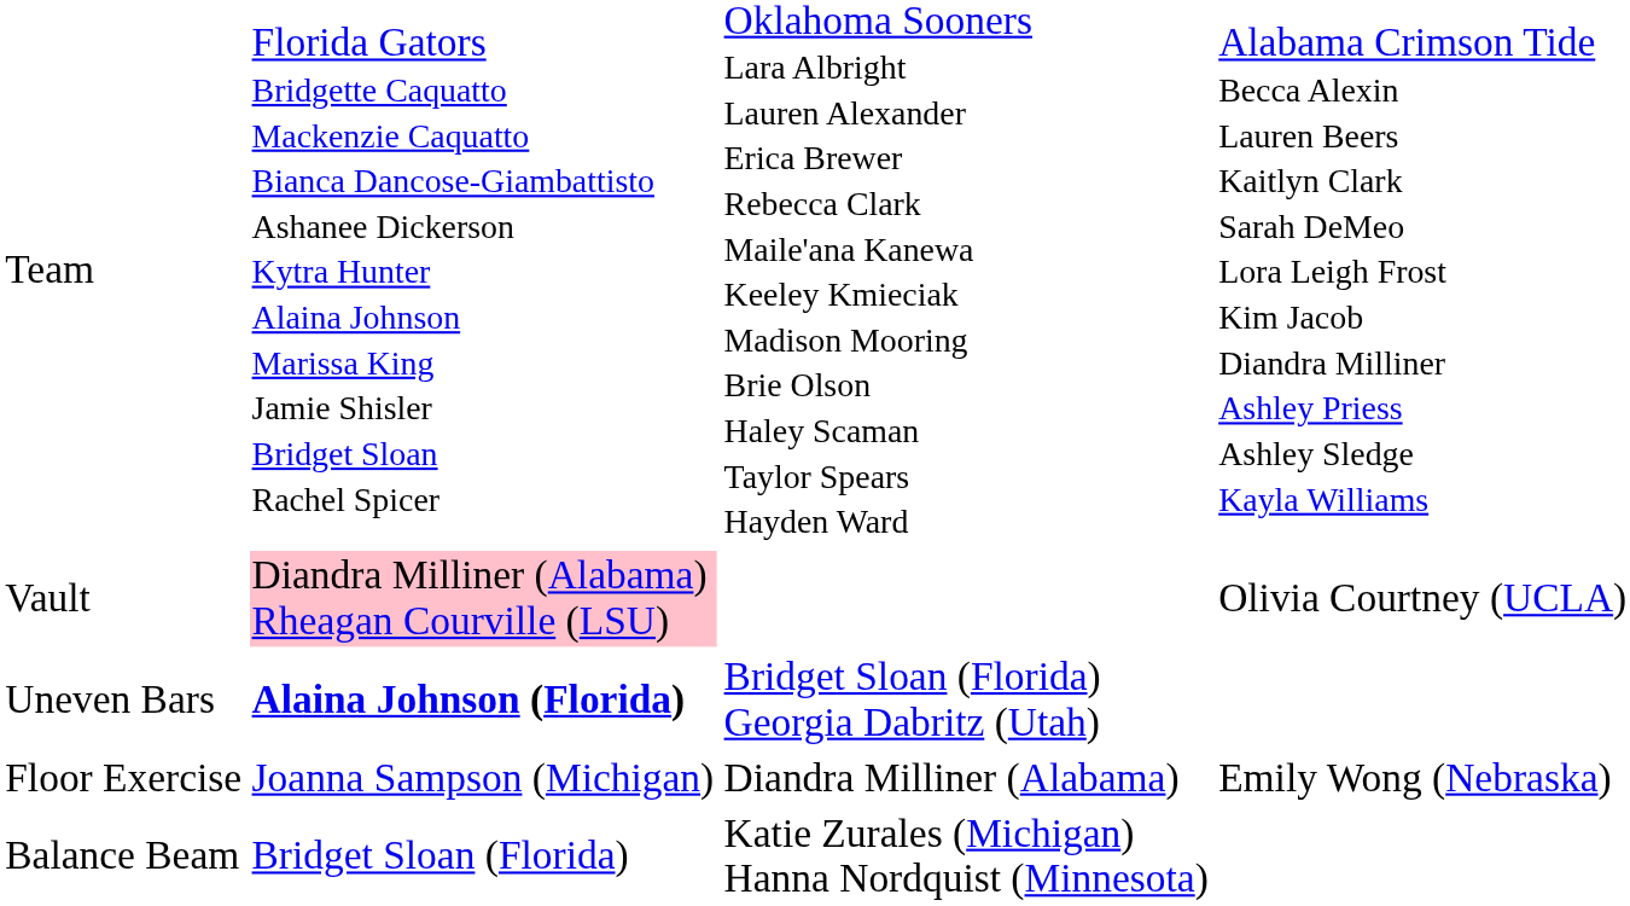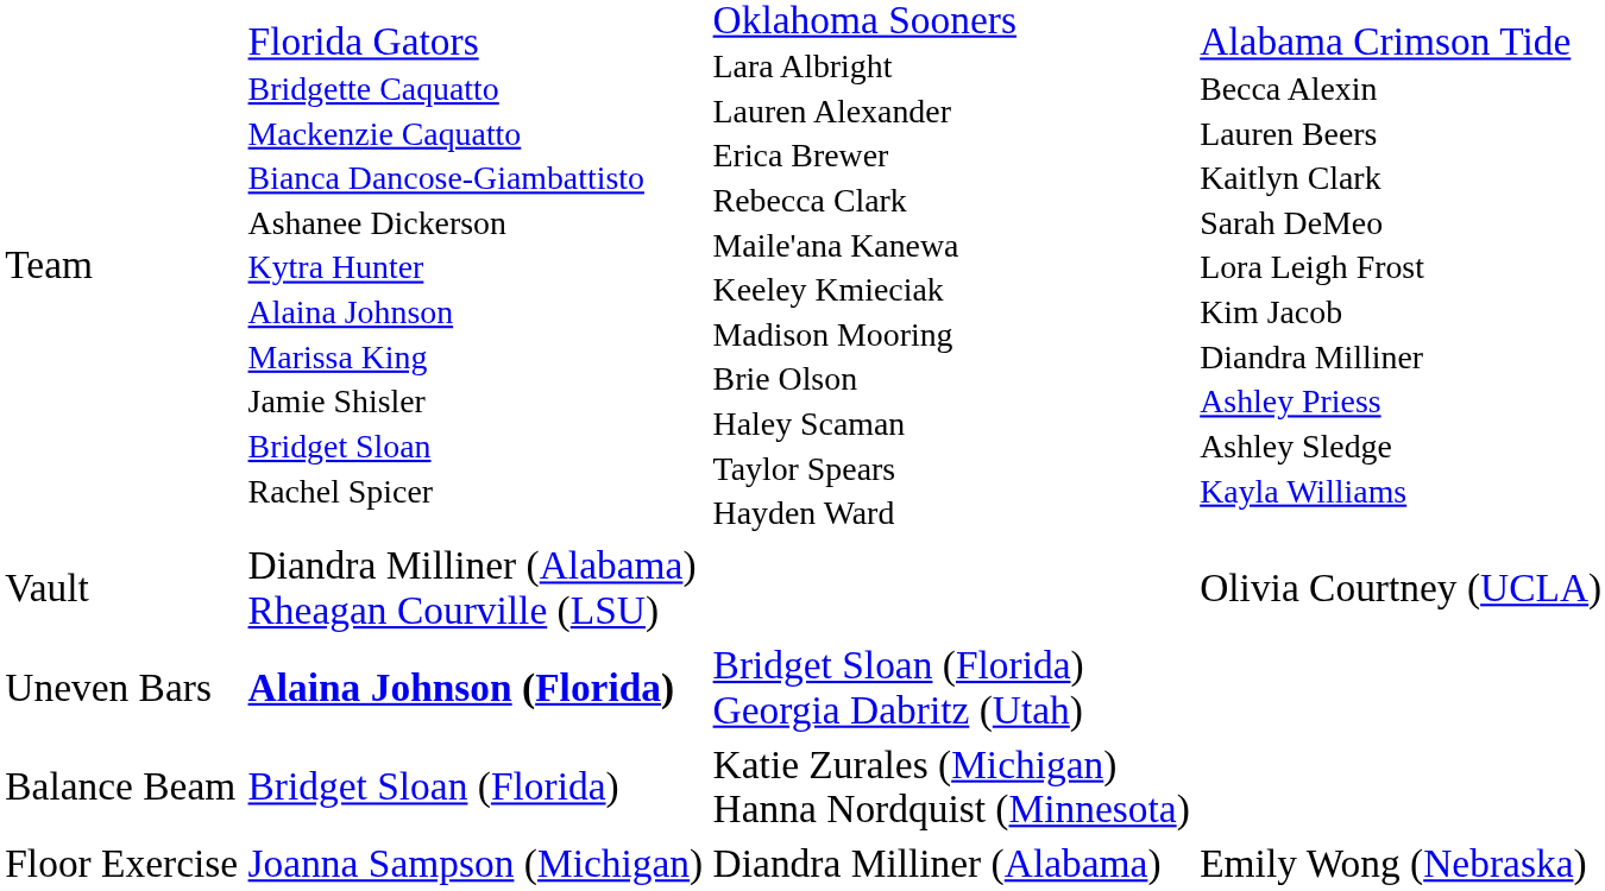Vault | column 2: pink background -> no background
rows swapped: Balance Beam <-> Floor Exercise
